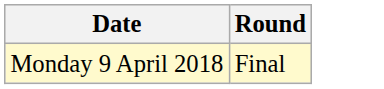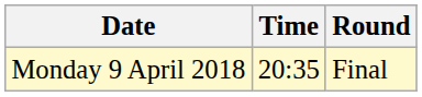+ column: Time | 20:35
